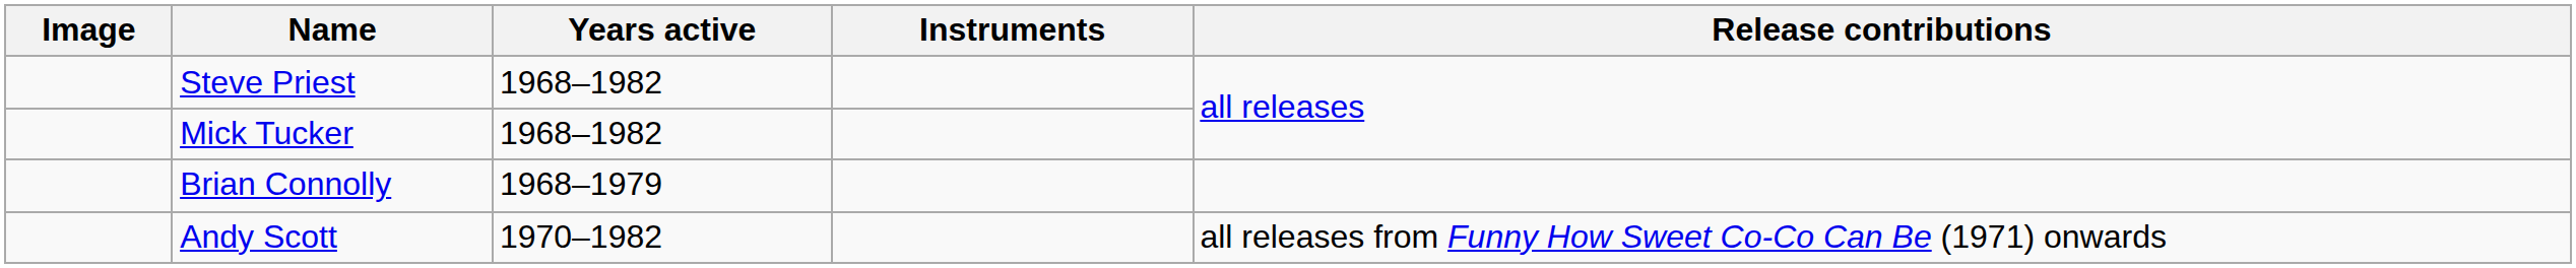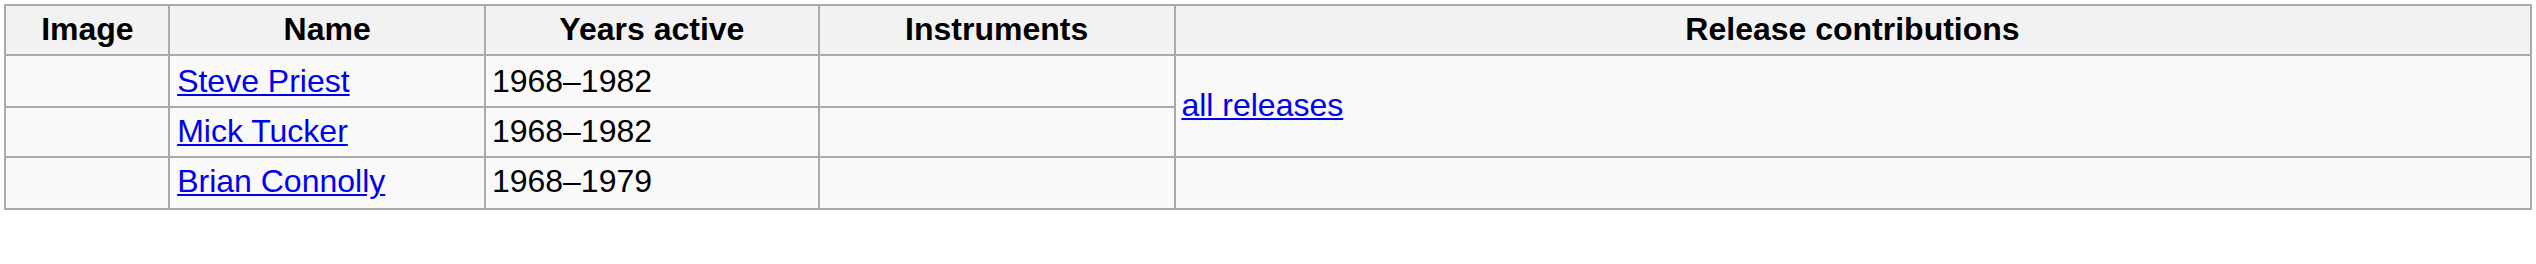- row: Andy Scott | 1970–1982 | all releases from Funny How Sweet Co-Co Can Be (1971) onwards
